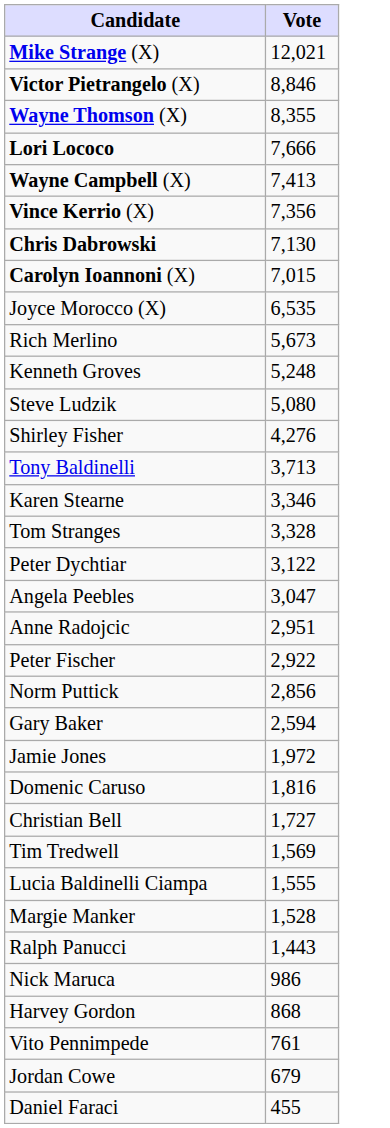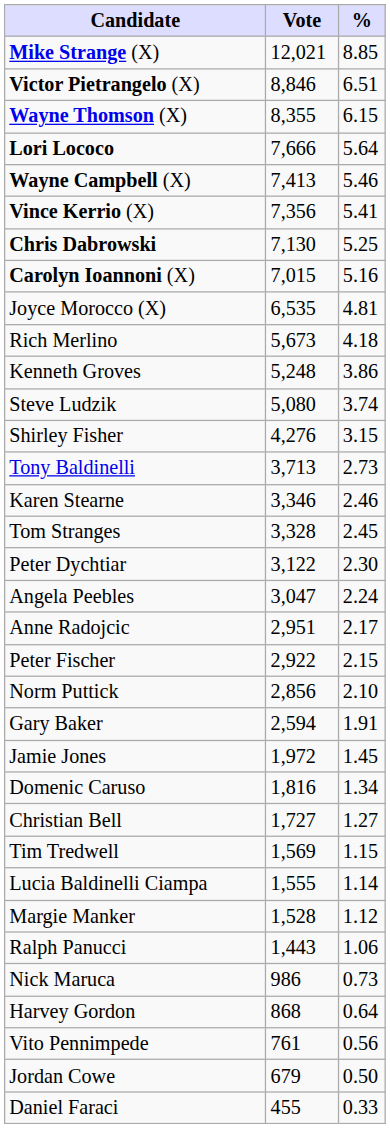+ column: % | 8.85 | 6.51 | 6.15 | 5.64 | 5.46 | 5.41 | 5.25 | 5.16 | 4.81 | 4.18 | 3.86 | 3.74 | 3.15 | 2.73 | 2.46 | 2.45 | 2.30 | 2.24 | 2.17 | 2.15 | 2.10 | 1.91 | 1.45 | 1.34 | 1.27 | 1.15 | 1.14 | 1.12 | 1.06 | 0.73 | 0.64 | 0.56 | 0.50 | 0.33
